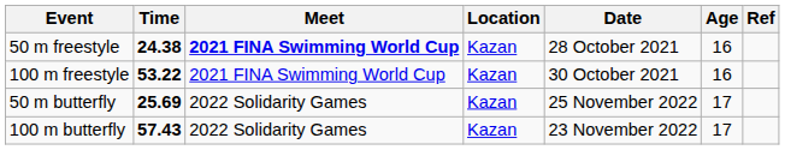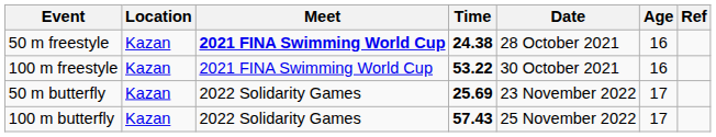columns swapped: Time <-> Location
50 m butterfly | Date: 25 November 2022 -> 23 November 2022
100 m butterfly | Date: 23 November 2022 -> 25 November 2022
